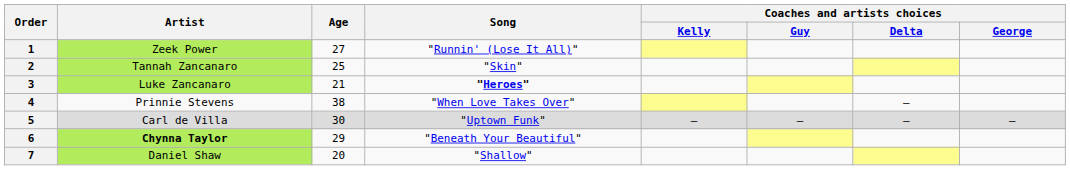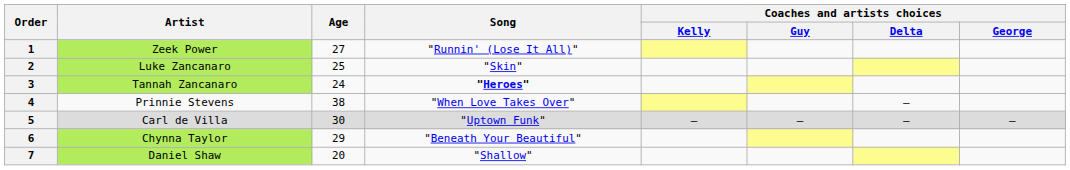2 | Artist: Tannah Zancanaro -> Luke Zancanaro
3 | Artist: Luke Zancanaro -> Tannah Zancanaro
3 | Age: 21 -> 24
6 | Artist: bold -> normal
